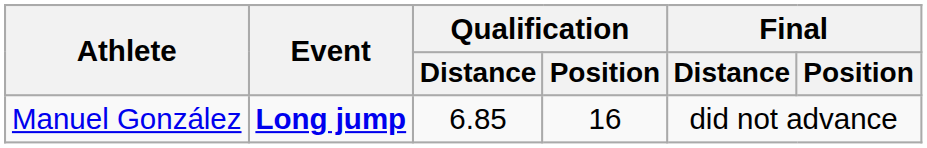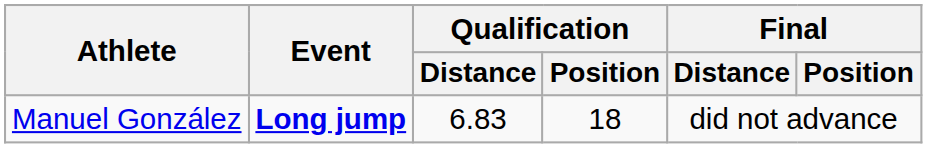Manuel González | Qualification / Distance: 6.85 -> 6.83
Manuel González | Qualification / Position: 16 -> 18
